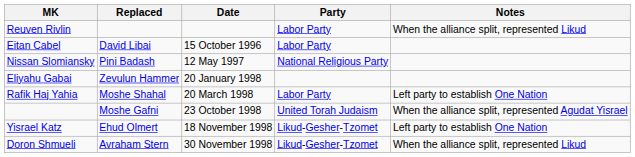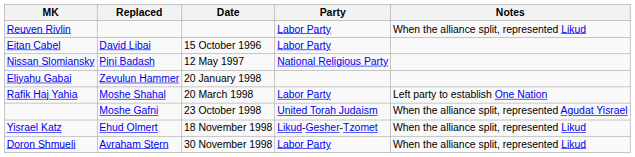Yisrael Katz | Notes: Left party to establish One Nation -> When the alliance split, represented Likud
Doron Shmueli | Party: Likud-Gesher-Tzomet -> Labor Party
